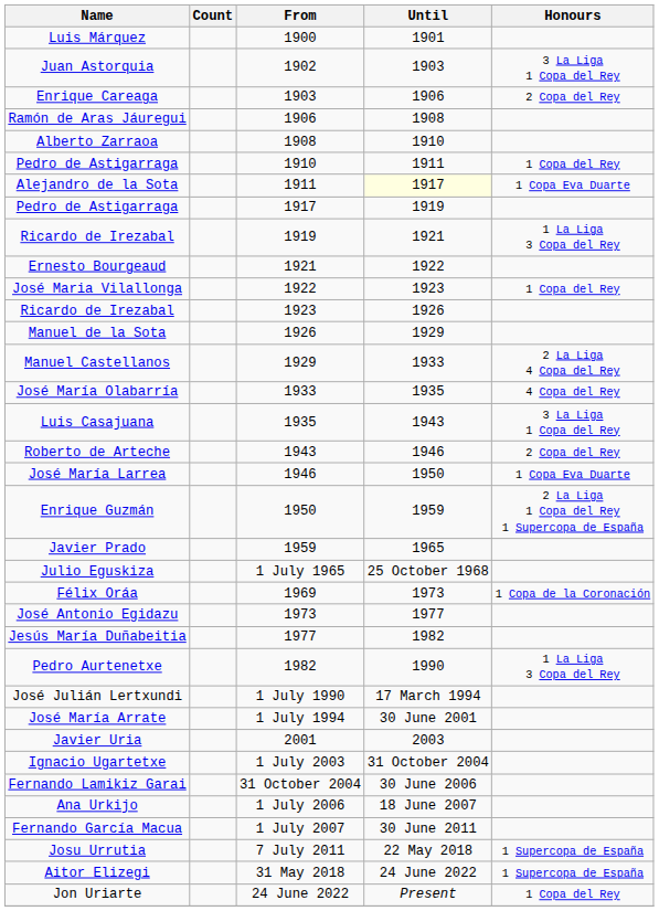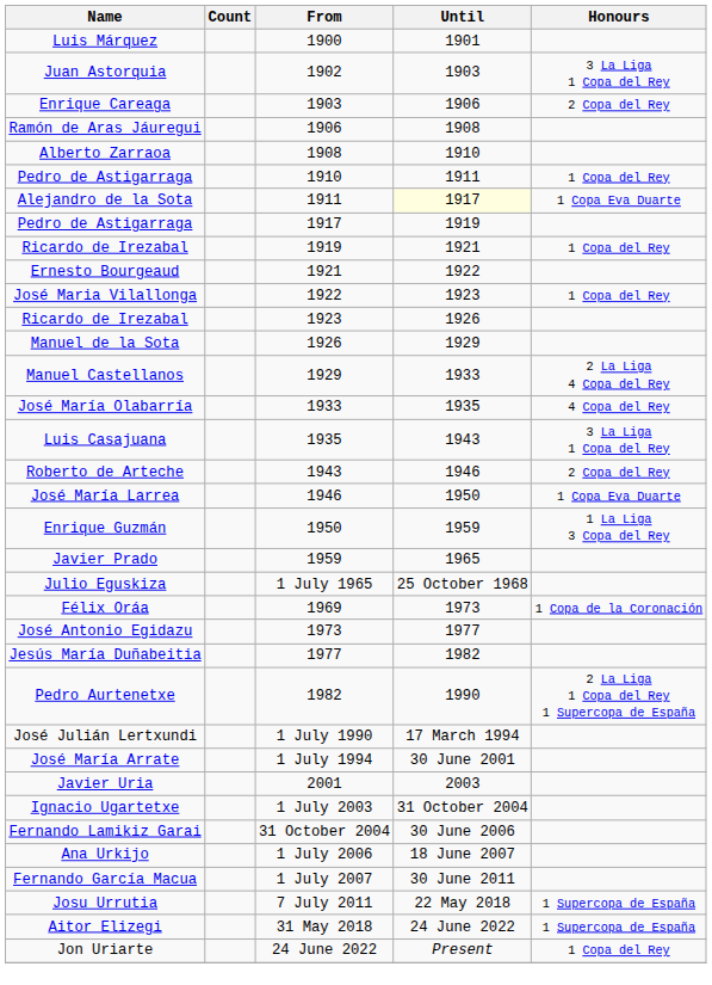Ricardo de Irezabal / 1919 | Honours: 1 La Liga 3 Copa del Rey -> 1 Copa del Rey
Enrique Guzmán | Honours: 2 La Liga 1 Copa del Rey 1 Supercopa de España -> 1 La Liga 3 Copa del Rey
Pedro Aurtenetxe | Honours: 1 La Liga 3 Copa del Rey -> 2 La Liga 1 Copa del Rey 1 Supercopa de España
